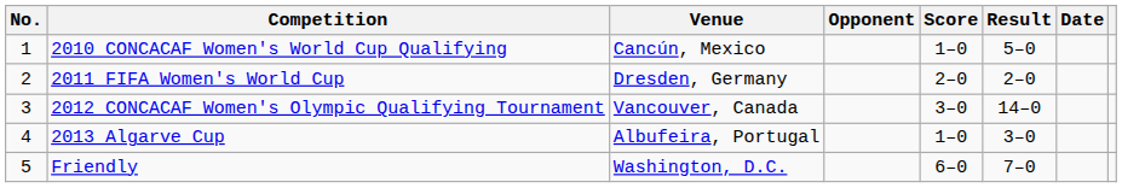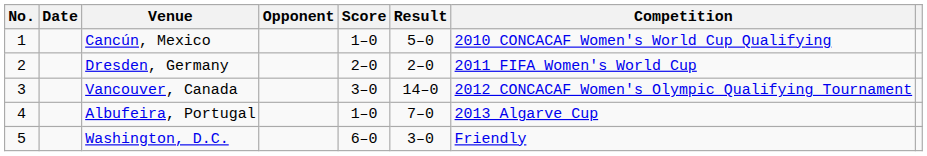columns swapped: Date <-> Competition
Albufeira, Portugal | Result: 3–0 -> 7–0
Washington, D.C. | Result: 7–0 -> 3–0
